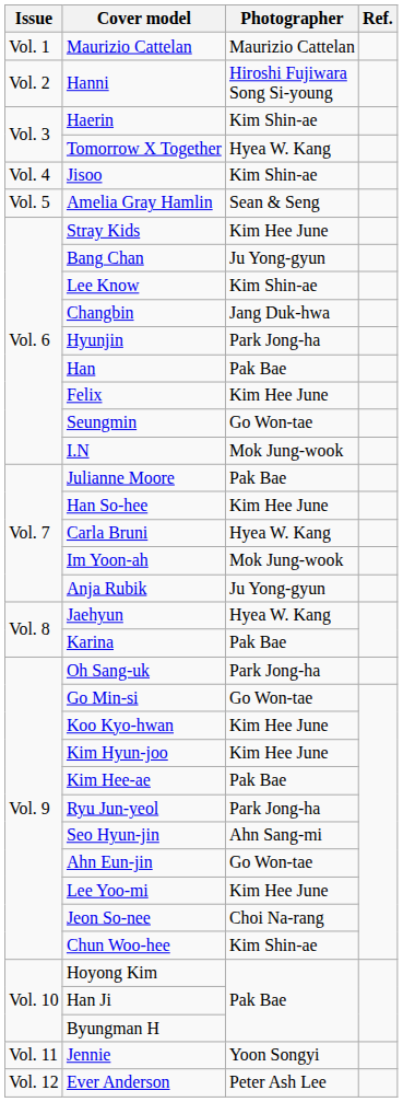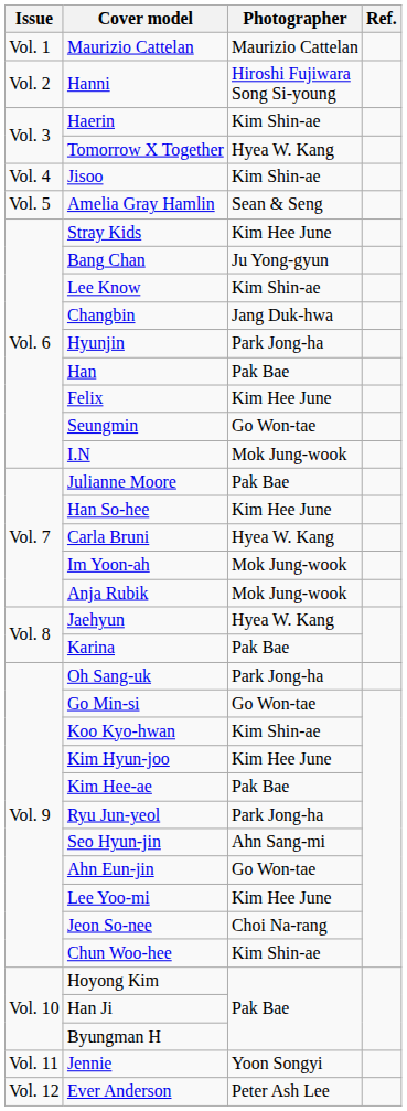Anja Rubik | Photographer: Ju Yong-gyun -> Mok Jung-wook
Koo Kyo-hwan | Photographer: Kim Hee June -> Kim Shin-ae
